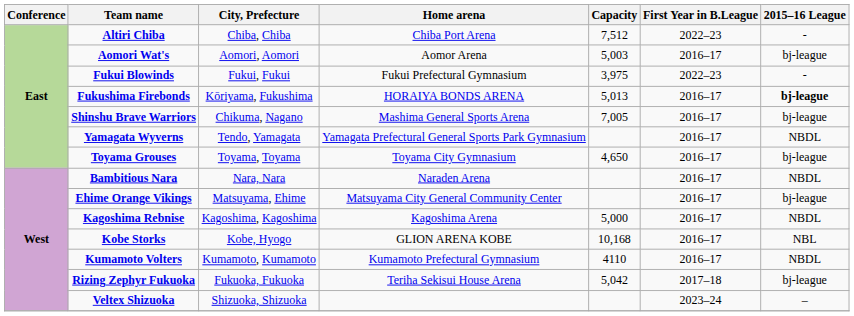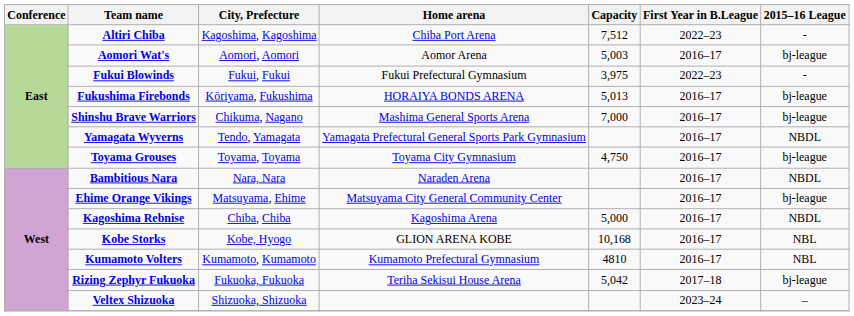Altiri Chiba | City, Prefecture: Chiba, Chiba -> Kagoshima, Kagoshima
Fukushima Firebonds | 2015–16 League: bold -> normal
Shinshu Brave Warriors | Capacity: 7,005 -> 7,000
Toyama Grouses | Capacity: 4,650 -> 4,750
Kagoshima Rebnise | City, Prefecture: Kagoshima, Kagoshima -> Chiba, Chiba
Kumamoto Volters | Capacity: 4110 -> 4810
Kumamoto Volters | 2015–16 League: NBDL -> NBL
